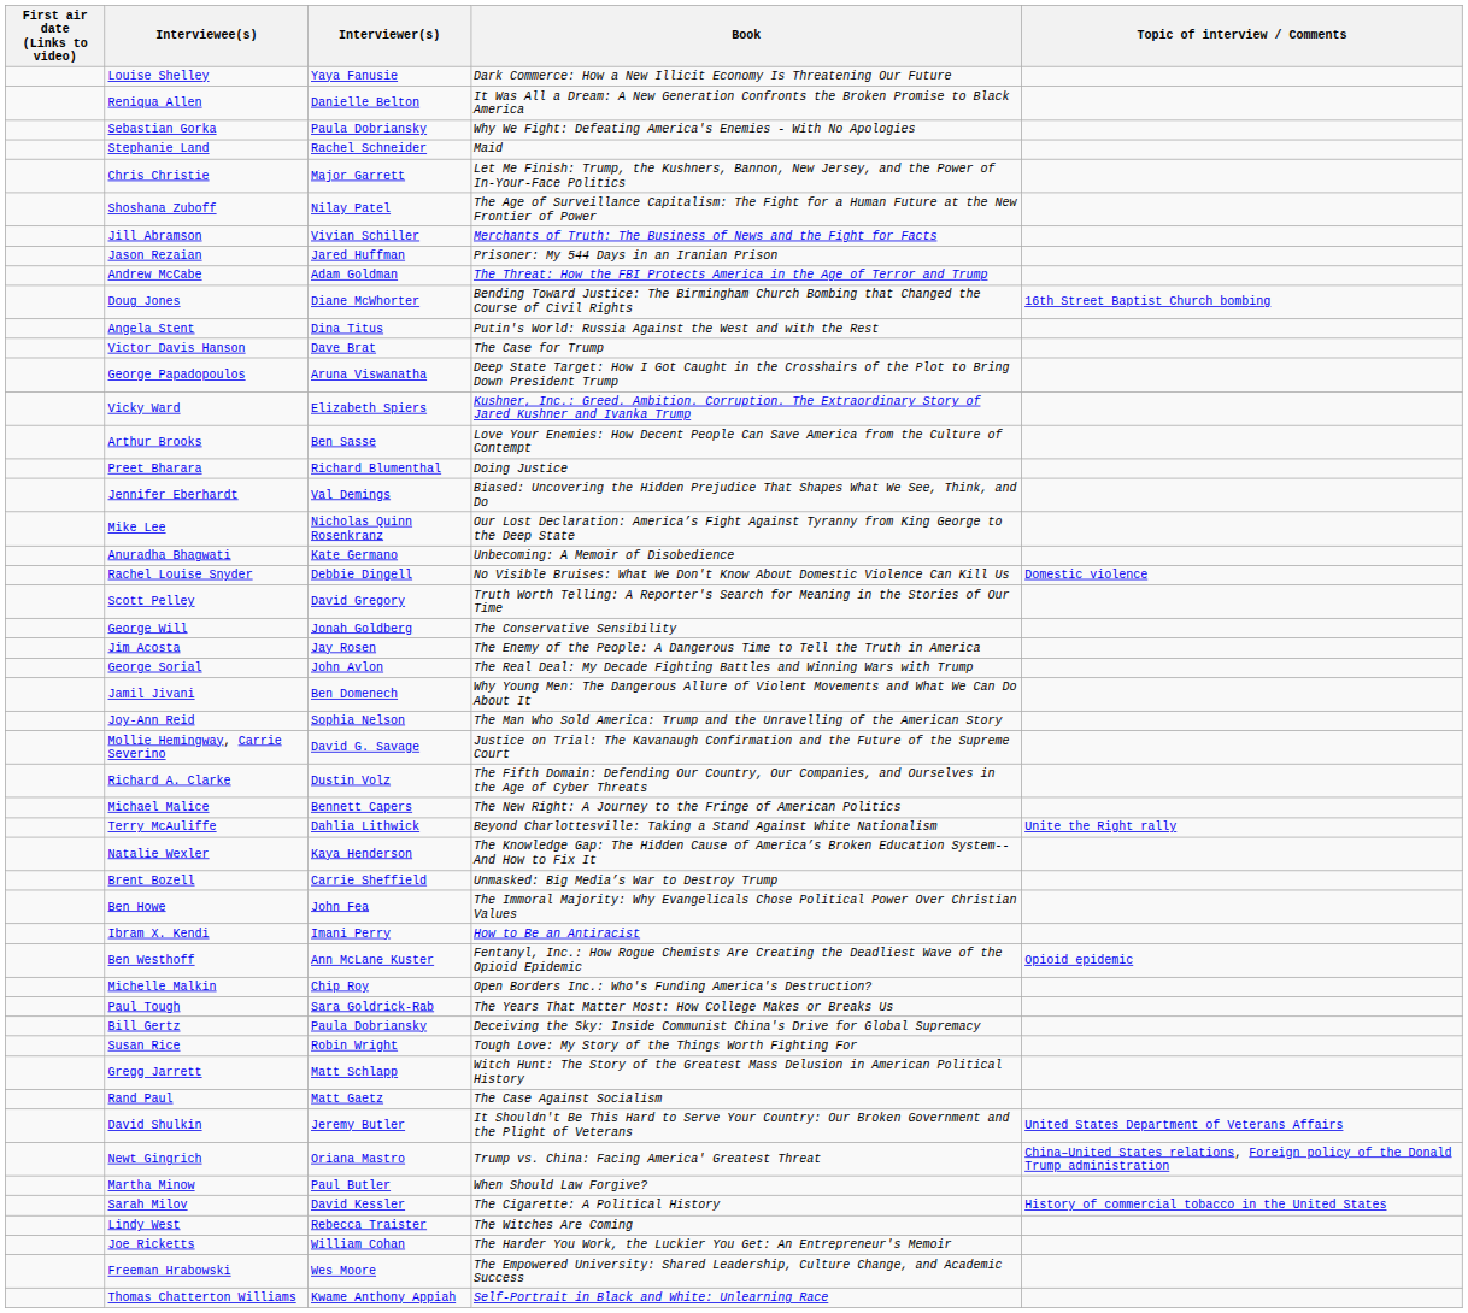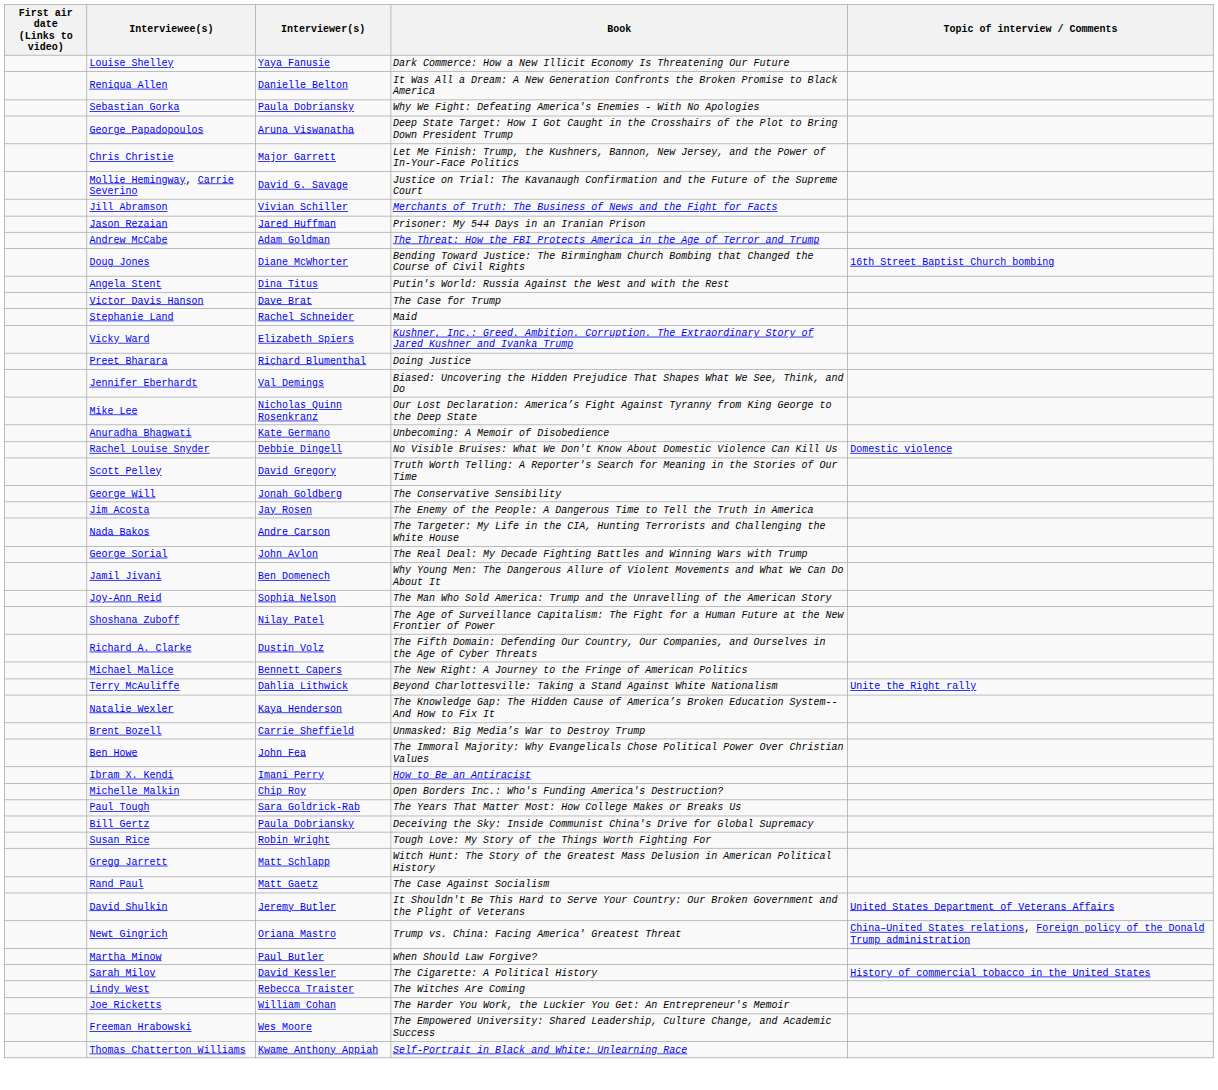rows swapped: Stephanie Land <-> George Papadopoulos
rows swapped: Shoshana Zuboff <-> Mollie Hemingway, Carrie Severino
- row: Arthur Brooks | Ben Sasse | Love Your Enemies: How Decent People Can Save America from the Culture of Contempt
+ row: Nada Bakos | Andre Carson | The Targeter: My Life in the CIA, Hunting Terrorists and Challenging the White House
- row: Ben Westhoff | Ann McLane Kuster | Fentanyl, Inc.: How Rogue Chemists Are Creating the Deadliest Wave of the Opioid Epidemic | Opioid epidemic
